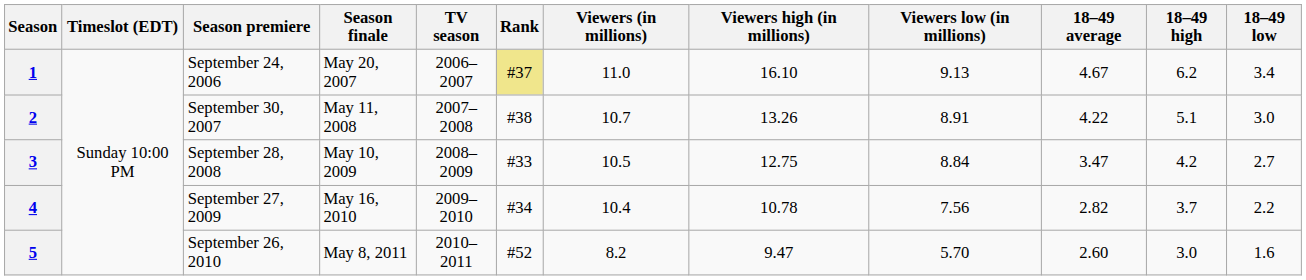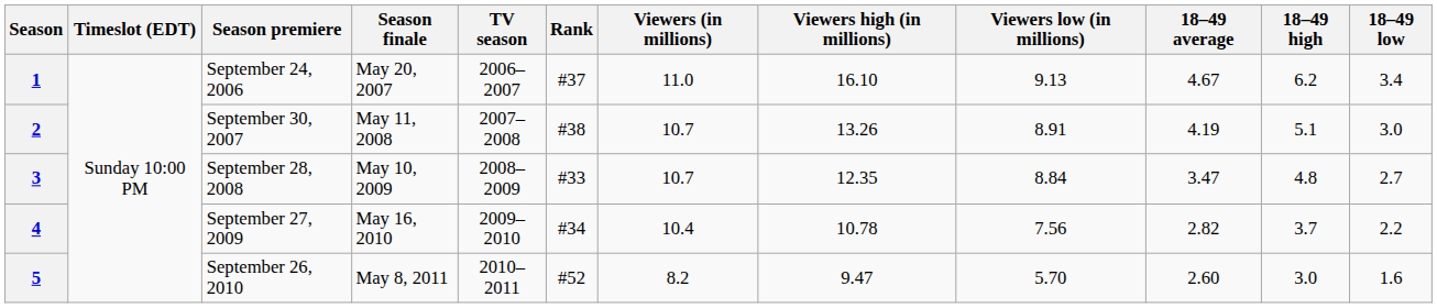1 | Rank: khaki background -> no background
2 | 18–49 average: 4.22 -> 4.19
3 | Viewers (in millions): 10.5 -> 10.7
3 | Viewers high (in millions): 12.75 -> 12.35
3 | 18–49 high: 4.2 -> 4.8
